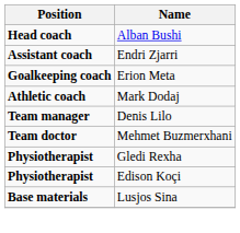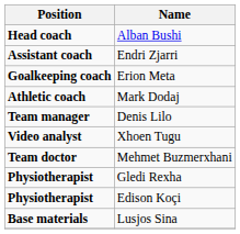+ row: Video analyst | Xhoen Tugu
